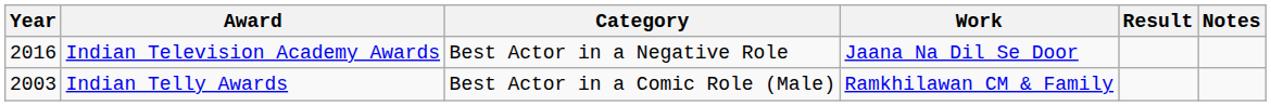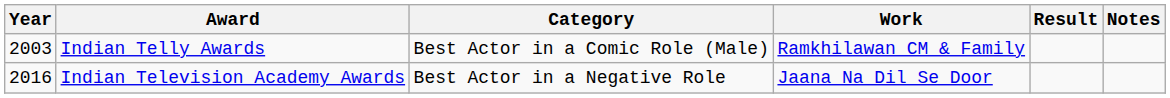rows swapped: Indian Telly Awards <-> Indian Television Academy Awards
